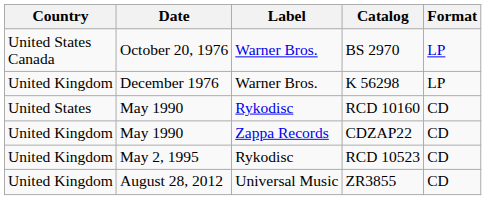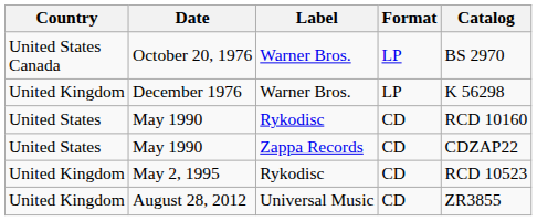columns swapped: Format <-> Catalog
May 1990 / Zappa Records | Country: United Kingdom -> United States
